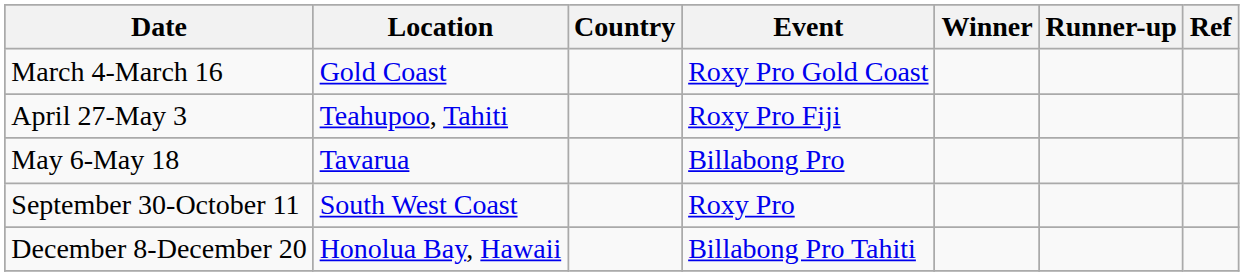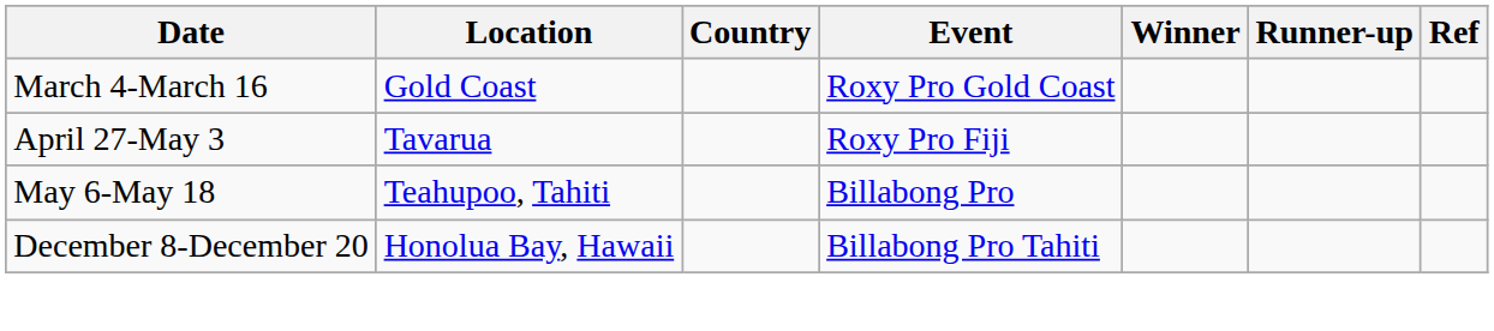April 27-May 3 | Location: Teahupoo, Tahiti -> Tavarua
May 6-May 18 | Location: Tavarua -> Teahupoo, Tahiti
- row: September 30-October 11 | South West Coast | Roxy Pro
